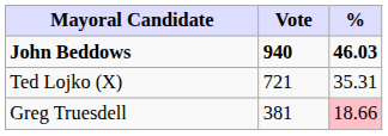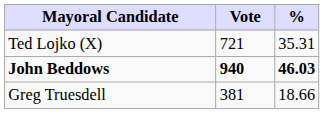rows swapped: John Beddows <-> Ted Lojko (X)
Greg Truesdell | %: pink background -> no background
